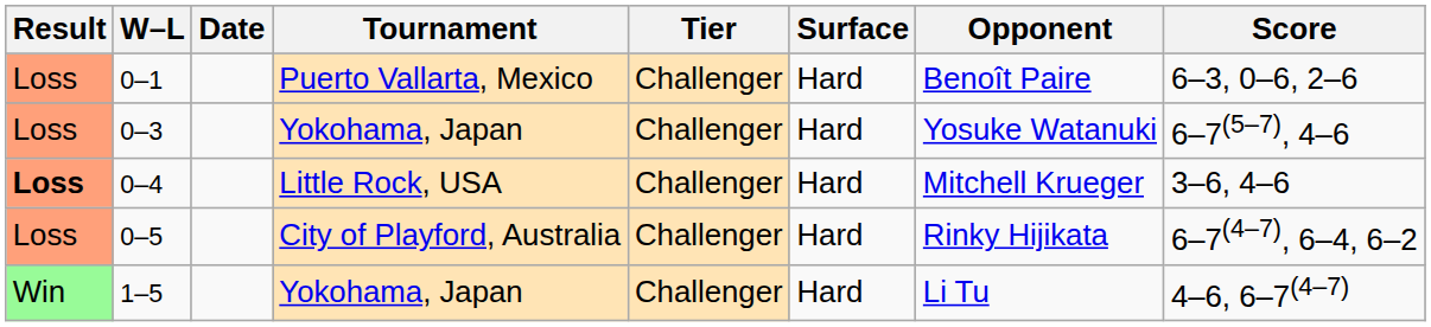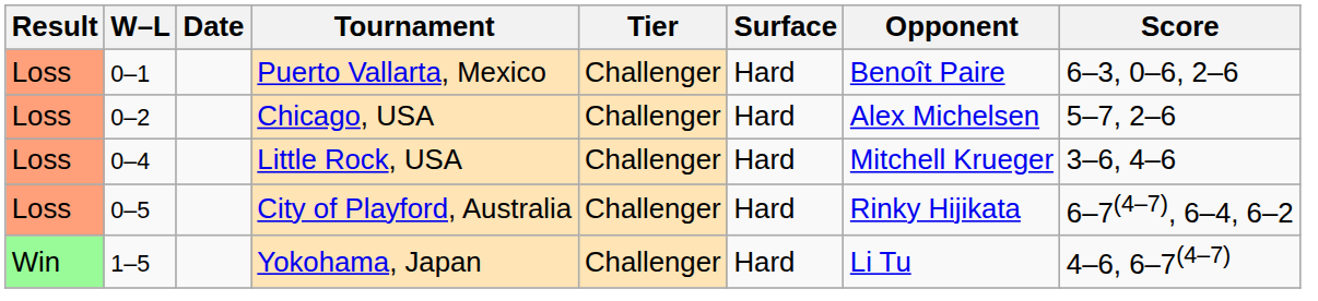+ row: Loss | 0–2 | Chicago, USA | Challenger | Hard | Alex Michelsen | 5–7, 2–6
- row: Loss | 0–3 | Yokohama, Japan | Challenger | Hard | Yosuke Watanuki | 6–7(5–7), 4–6
0–4 | Result: bold -> normal
